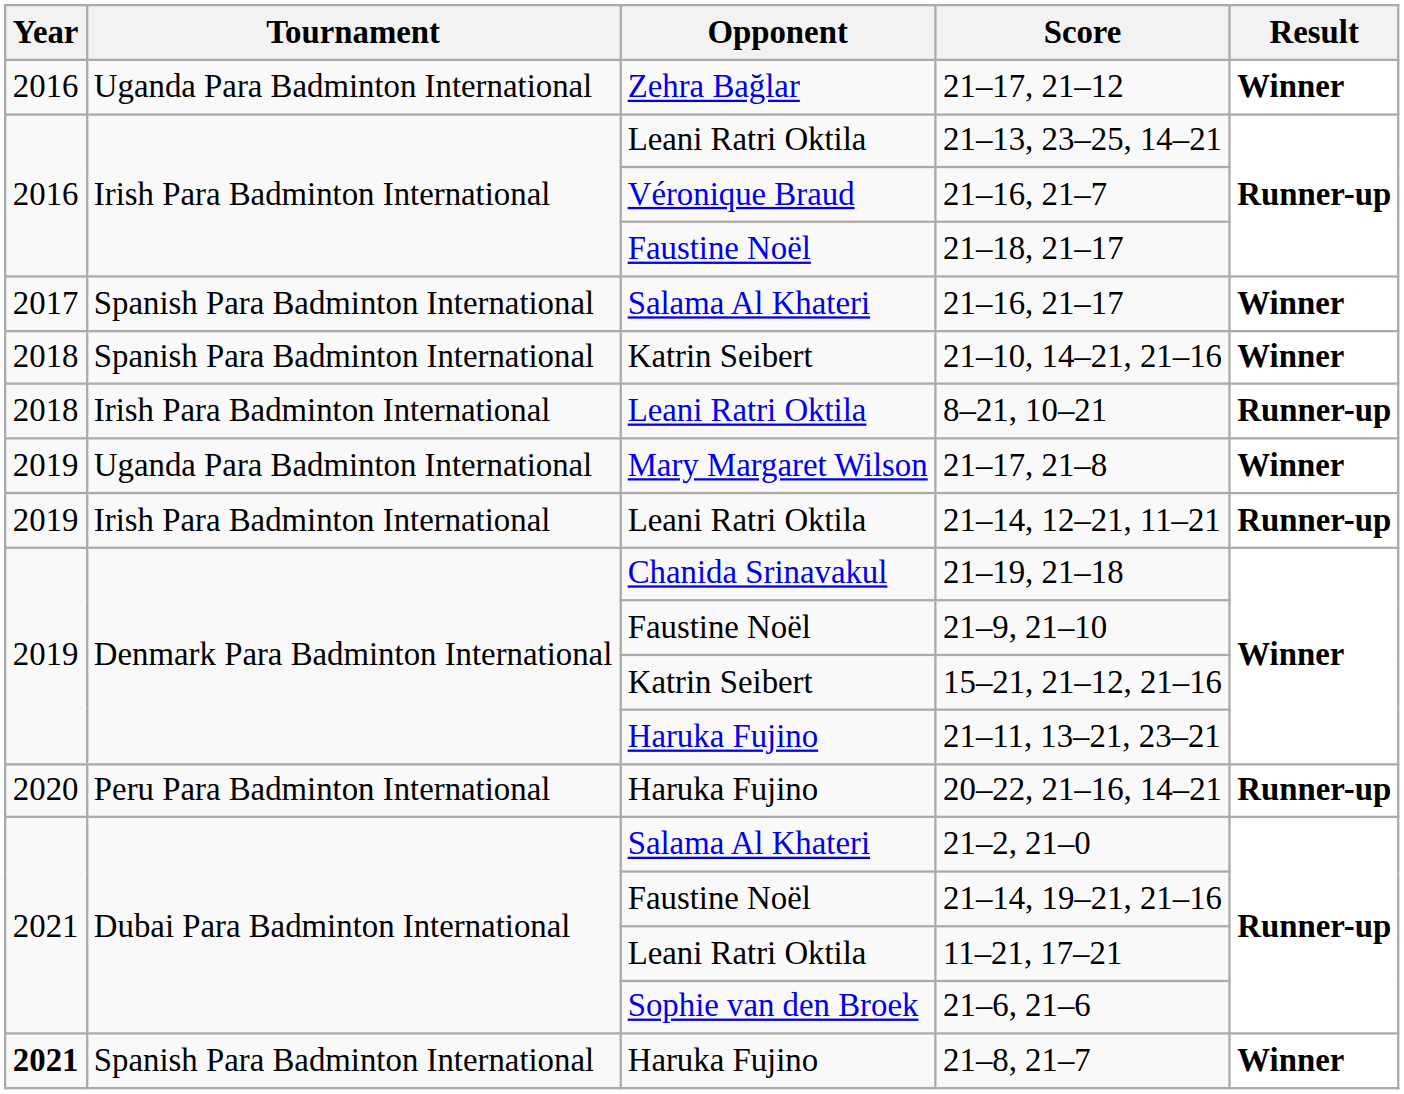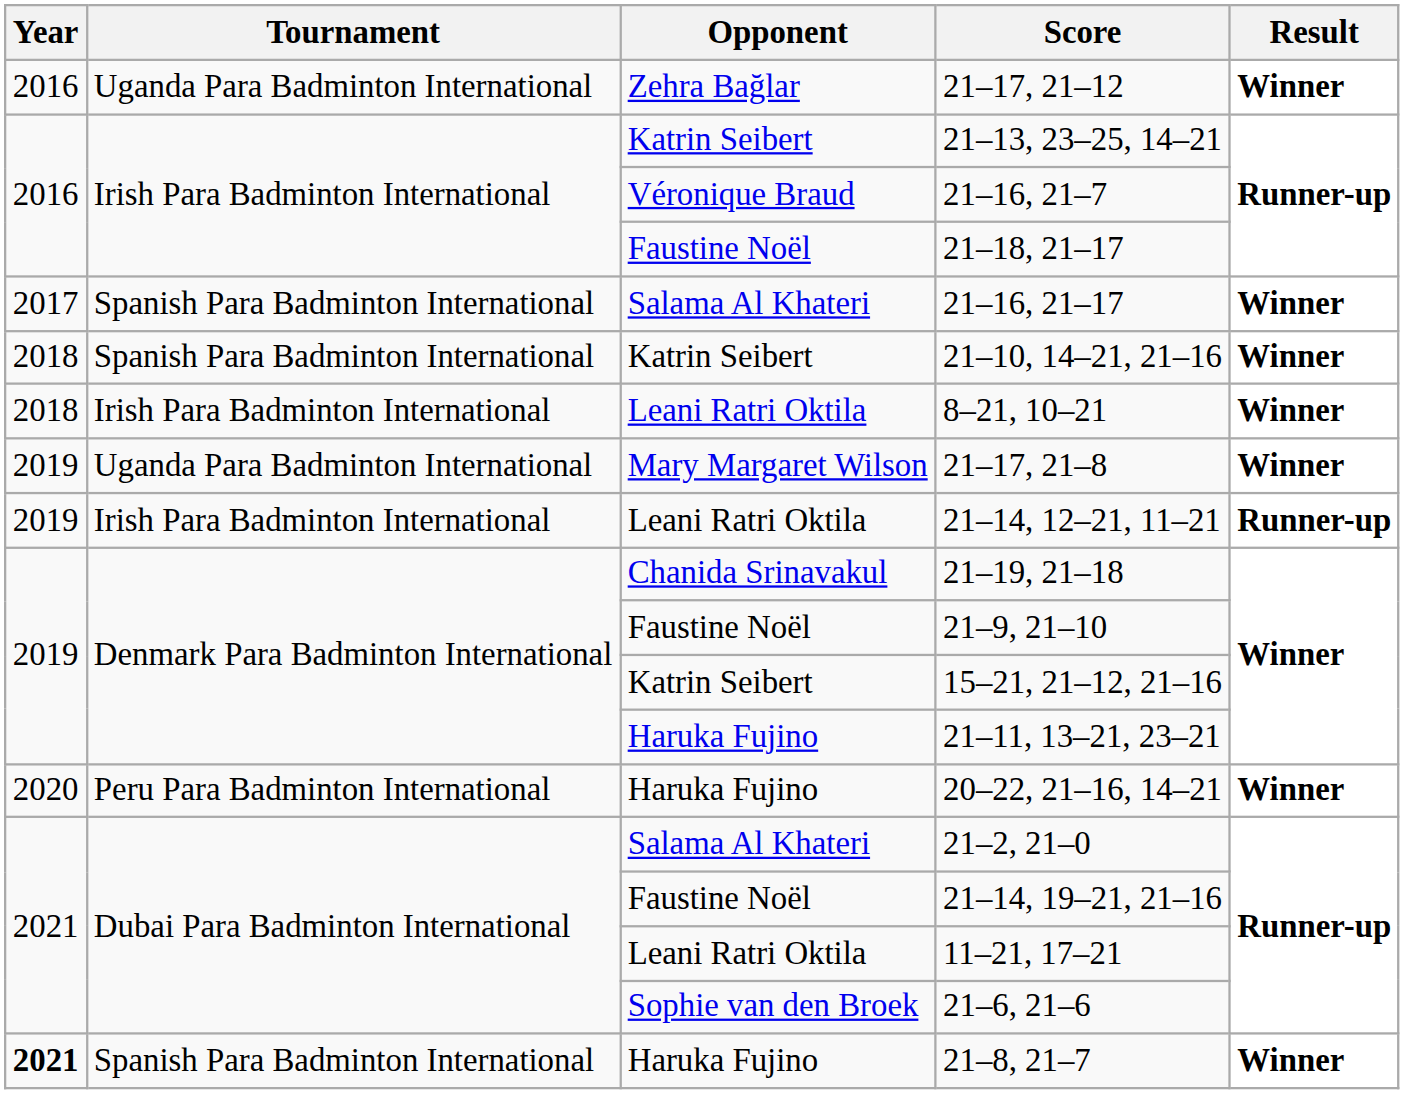21–13, 23–25, 14–21 | Opponent: Leani Ratri Oktila -> Katrin Seibert
8–21, 10–21 | Result: Runner-up -> Winner
20–22, 21–16, 14–21 | Result: Runner-up -> Winner
